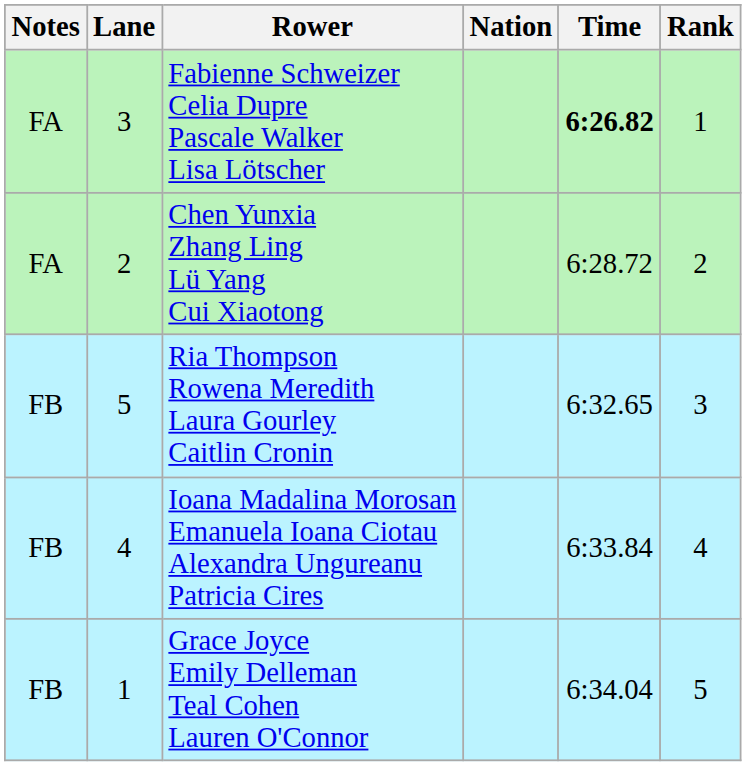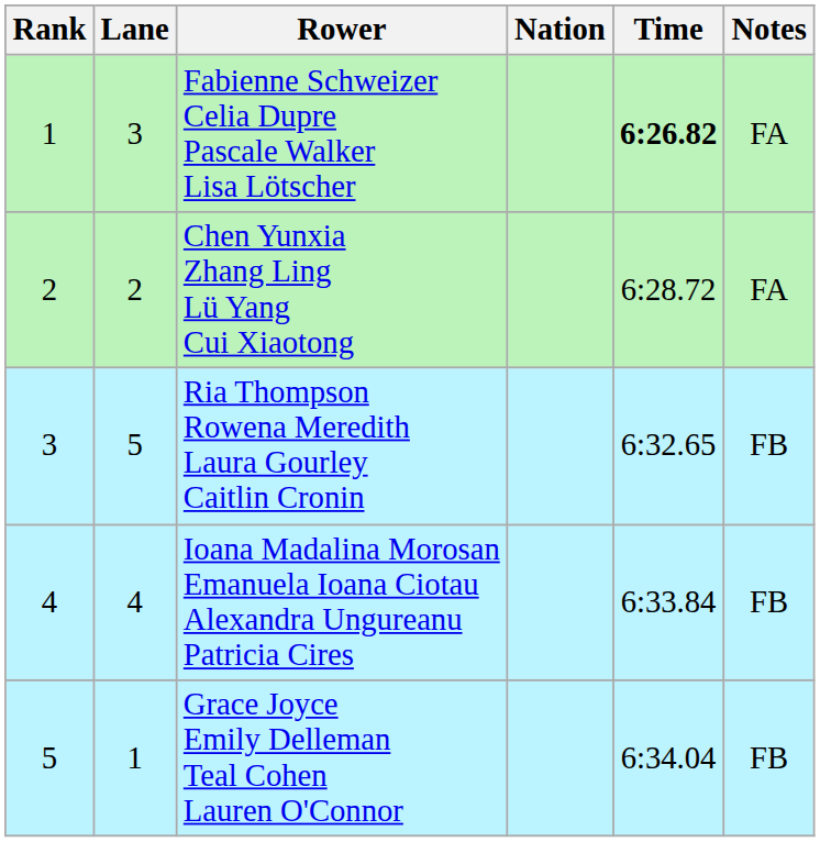columns swapped: Rank <-> Notes
